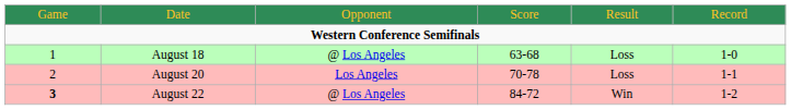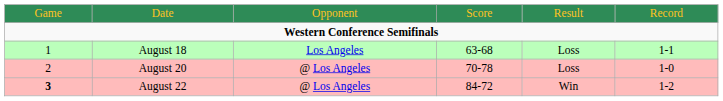August 18 | column 3: @ Los Angeles -> Los Angeles
August 18 | column 6: 1-0 -> 1-1
August 20 | column 3: Los Angeles -> @ Los Angeles
August 20 | column 6: 1-1 -> 1-0
